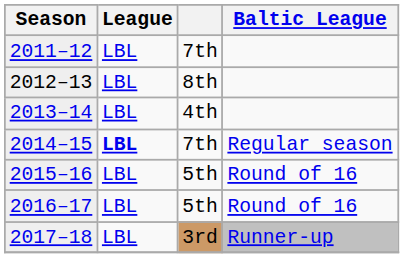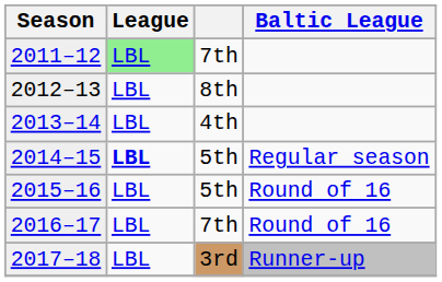2011–12 | League: no background -> lightgreen background
2014–15 | column 3: 7th -> 5th
2016–17 | column 3: 5th -> 7th
